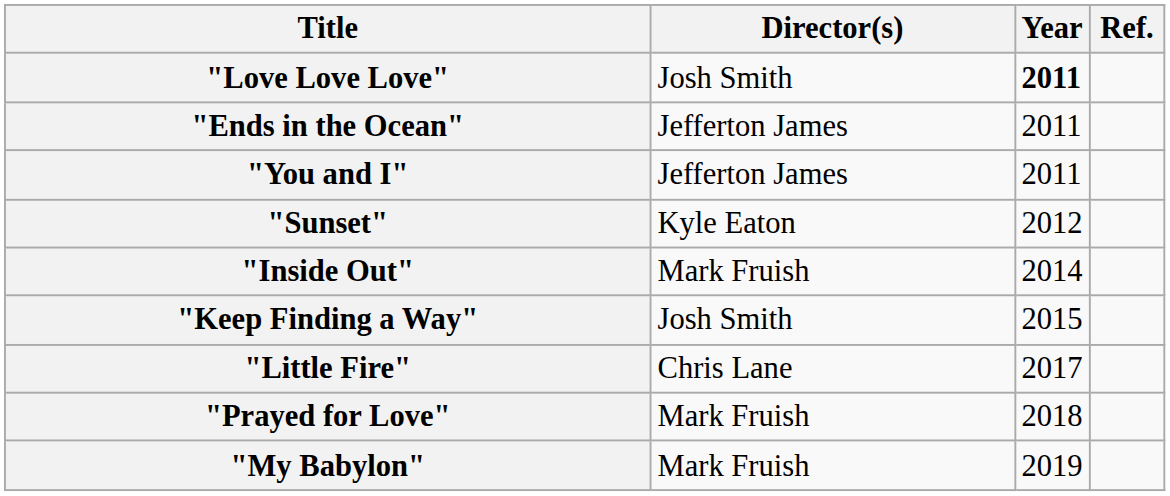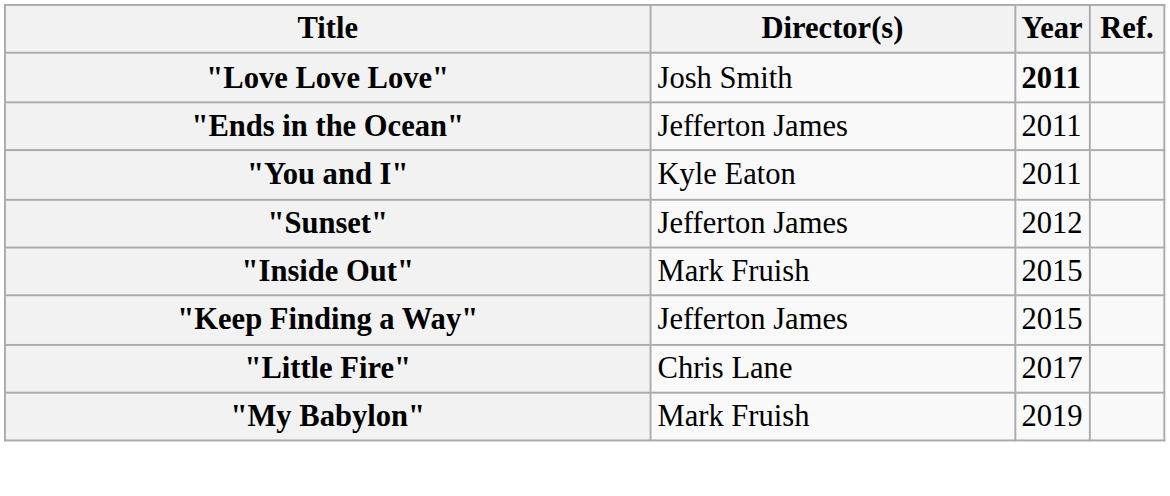"You and I" | Director(s): Jefferton James -> Kyle Eaton
"Sunset" | Director(s): Kyle Eaton -> Jefferton James
"Inside Out" | Year: 2014 -> 2015
"Keep Finding a Way" | Director(s): Josh Smith -> Jefferton James
- row: "Prayed for Love" | Mark Fruish | 2018
